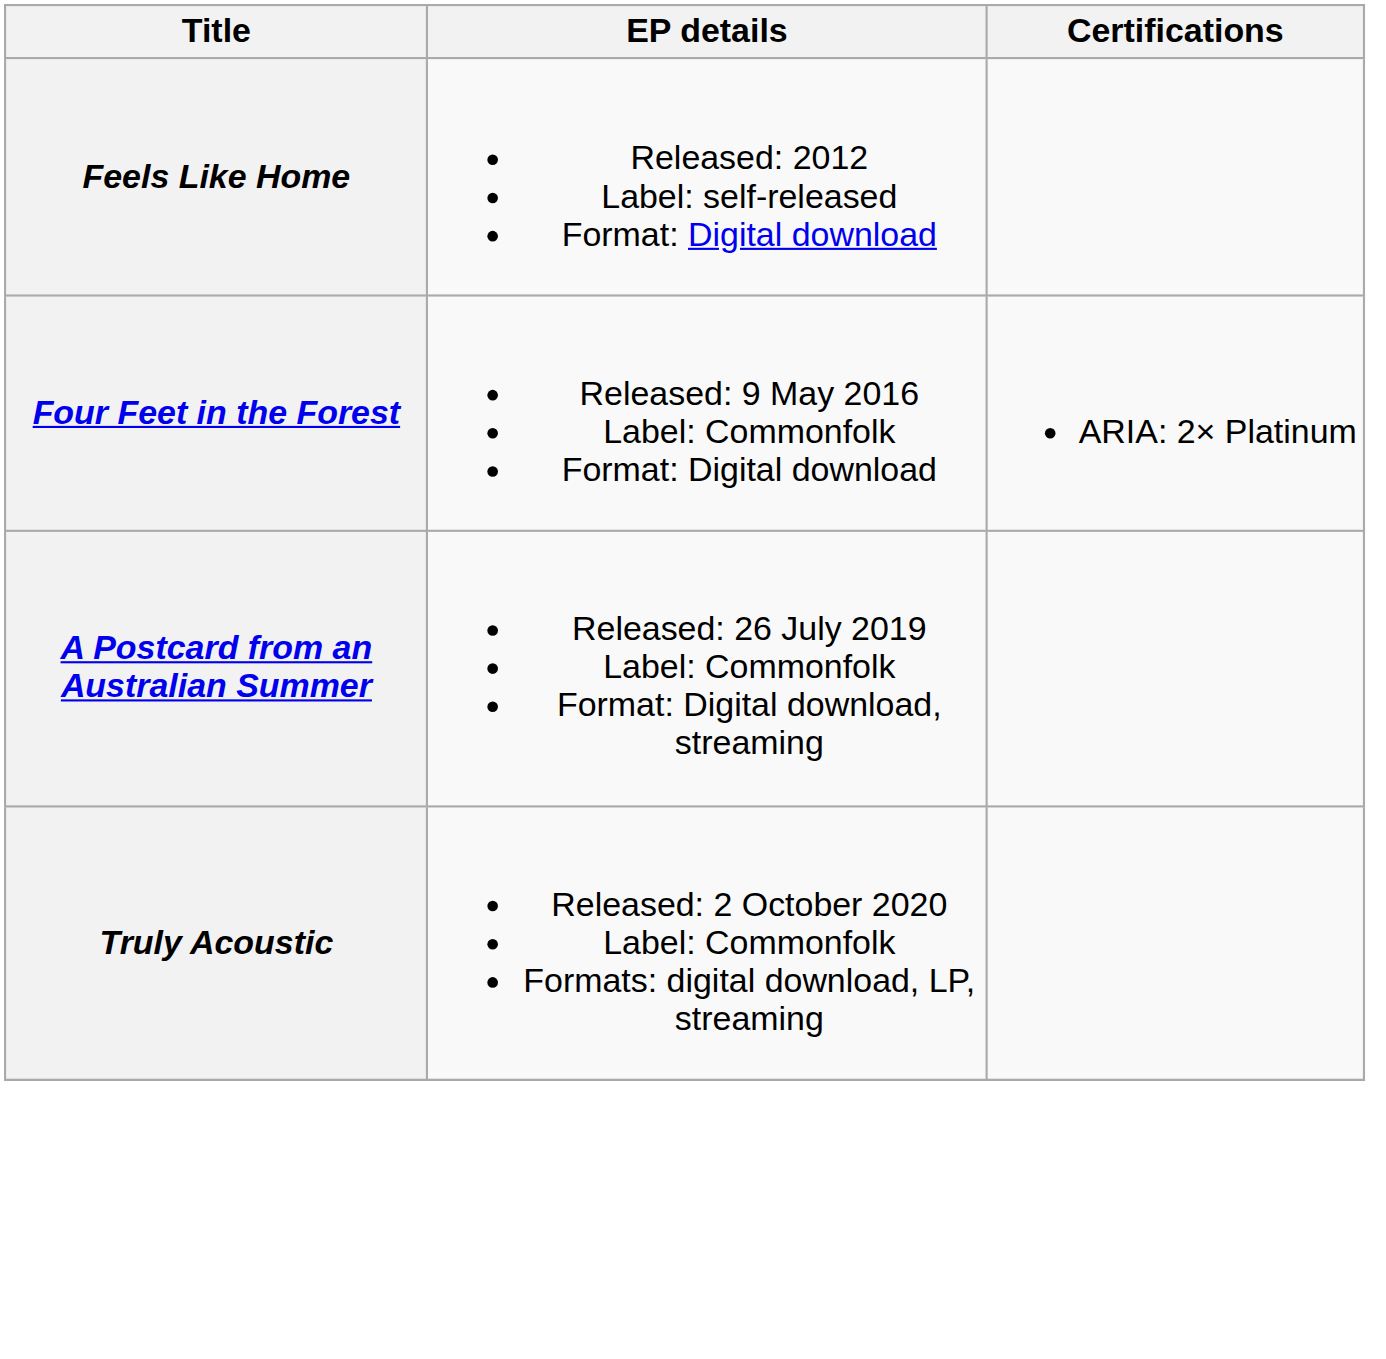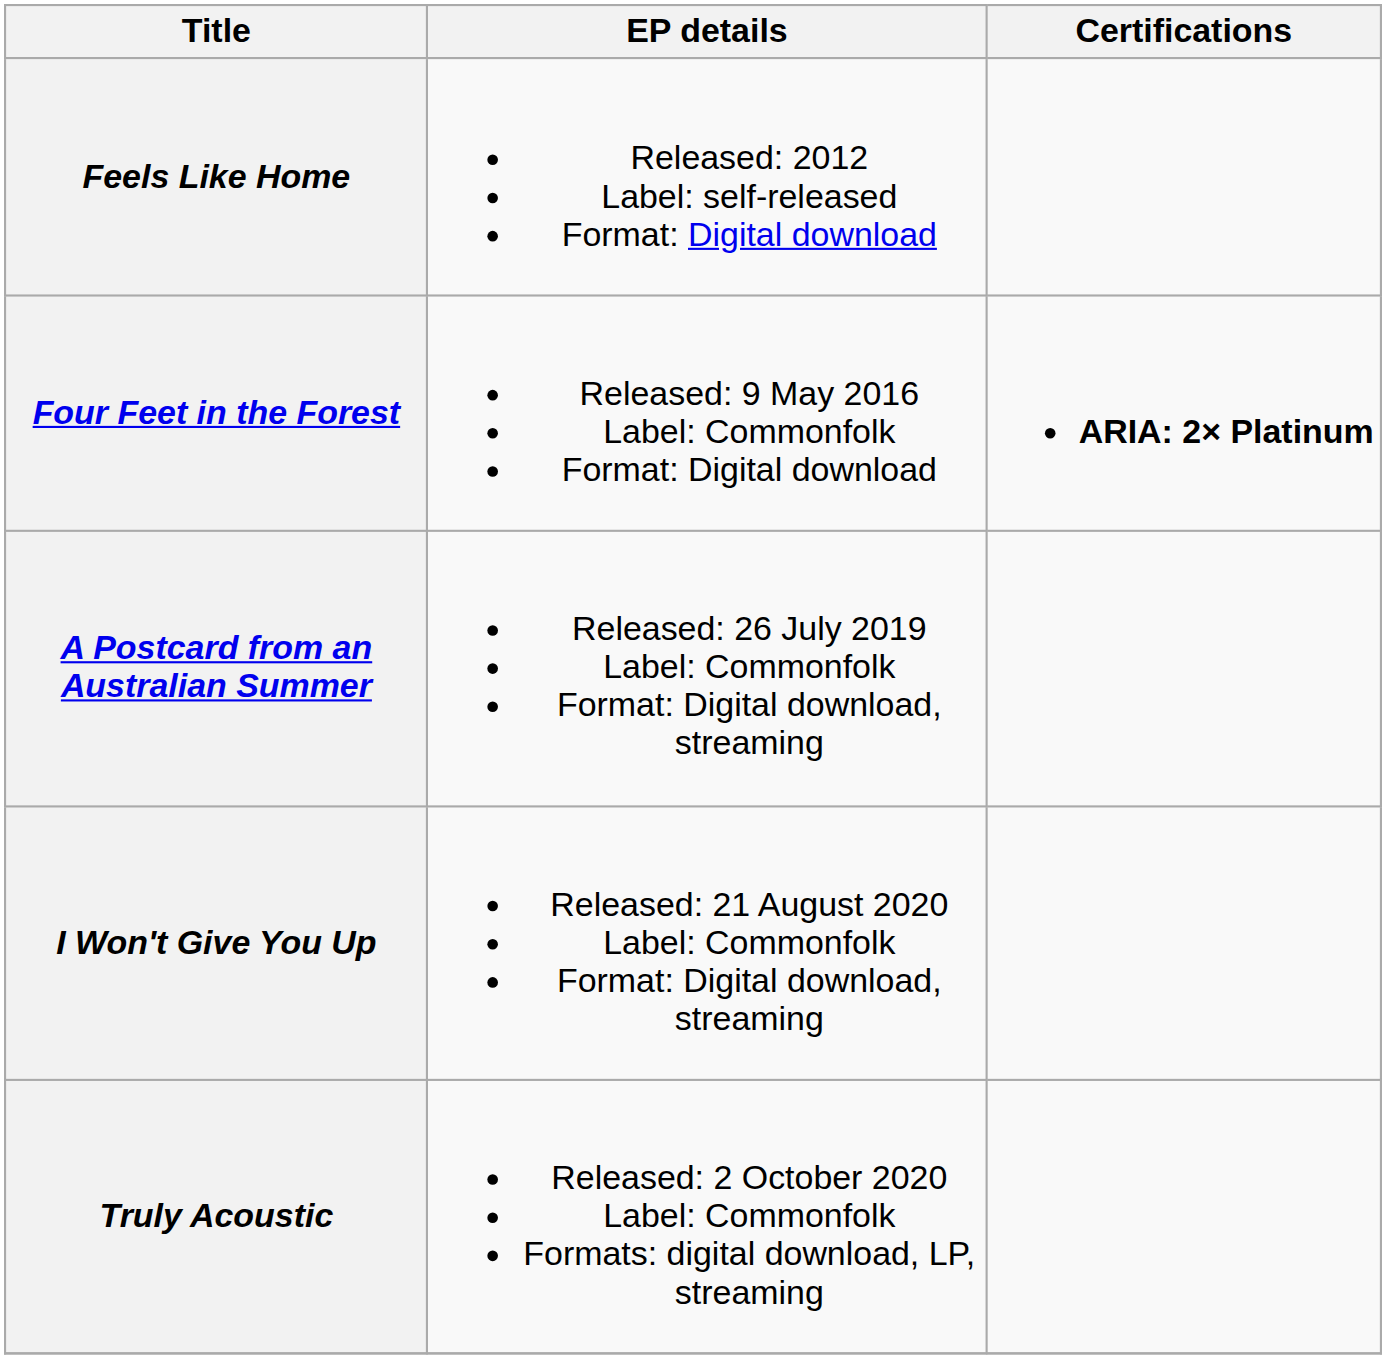Four Feet in the Forest | Certifications: normal -> bold
+ row: I Won't Give You Up | Released: 21 August 2020 Label: Commonfolk Format: Digital download, streaming
